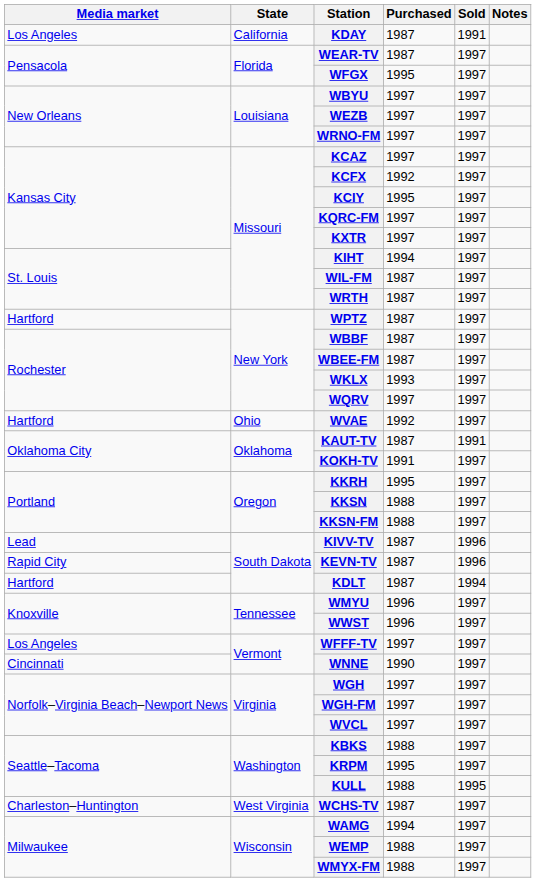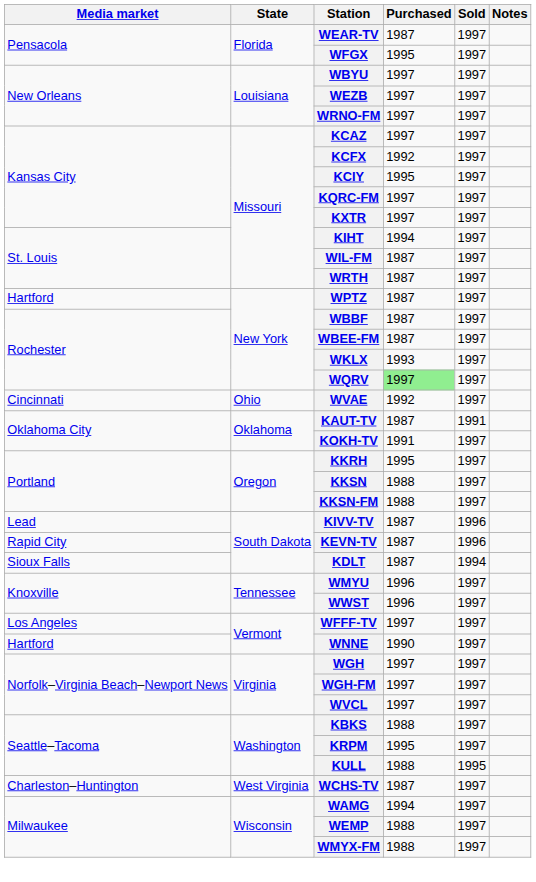- row: Los Angeles | California | KDAY | 1987 | 1991
WQRV | Purchased: no background -> lightgreen background
WVAE | Media market: Hartford -> Cincinnati
KDLT | Media market: Hartford -> Sioux Falls
WNNE | Media market: Cincinnati -> Hartford
